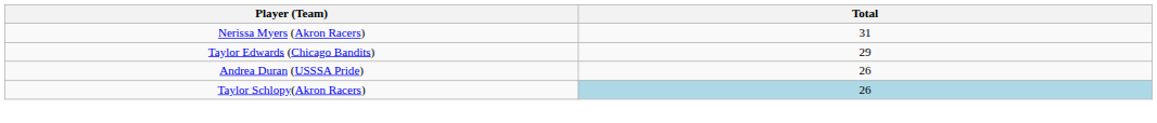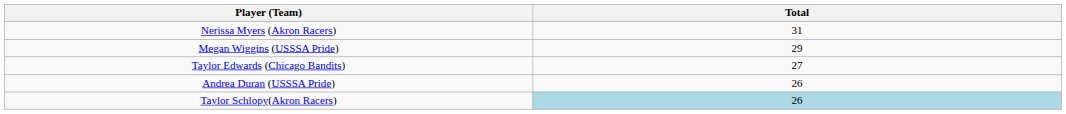+ row: Megan Wiggins (USSSA Pride) | 29
Taylor Edwards (Chicago Bandits) | Total: 29 -> 27
